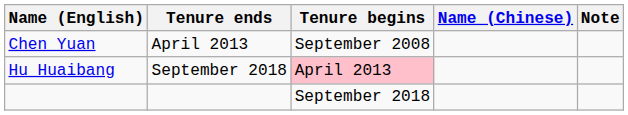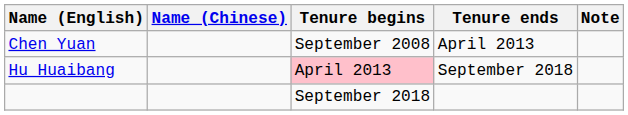columns swapped: Name (Chinese) <-> Tenure ends
